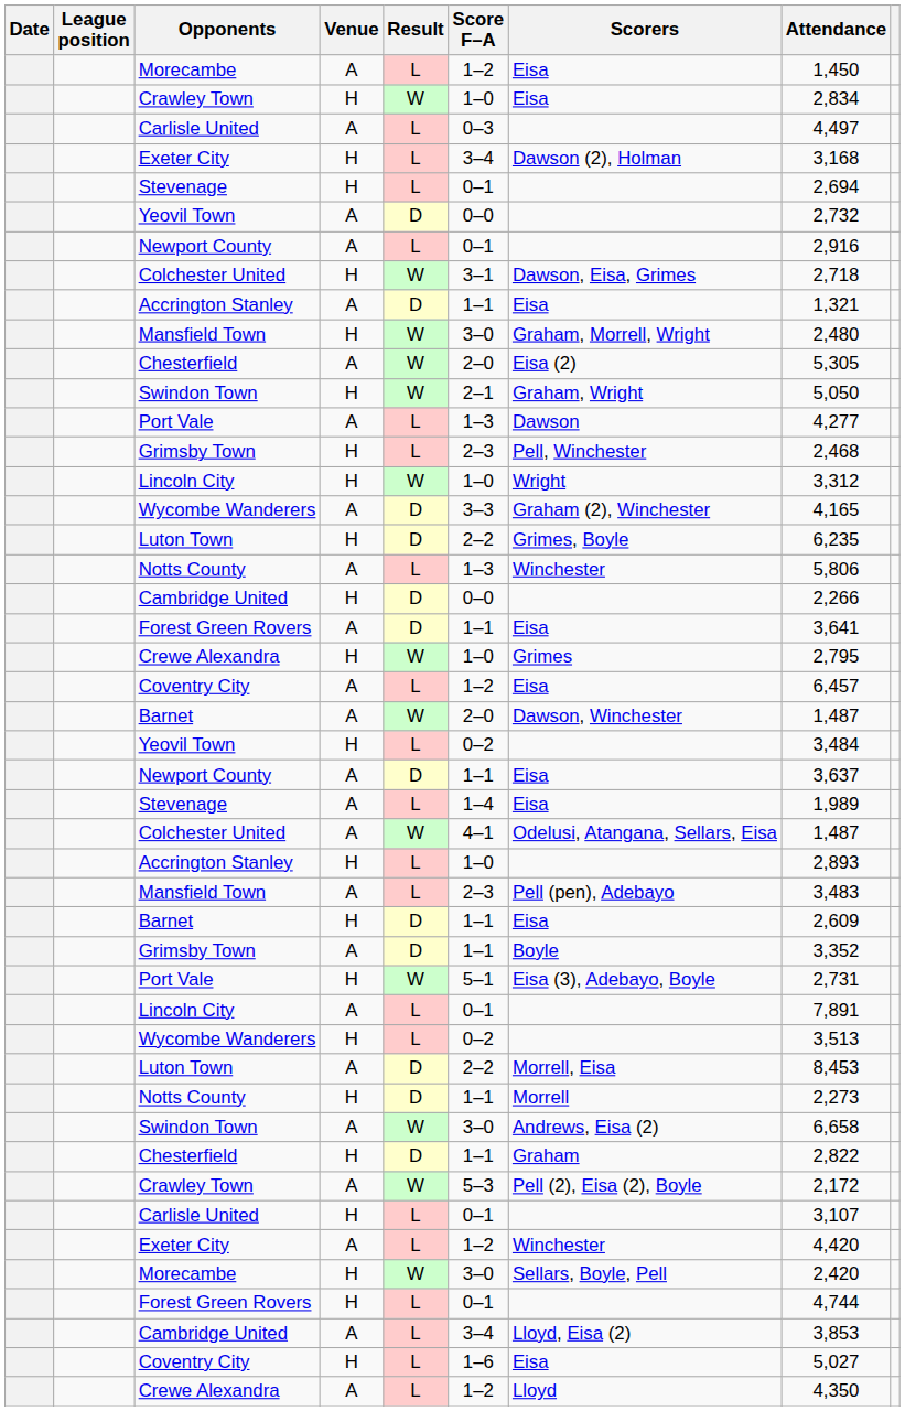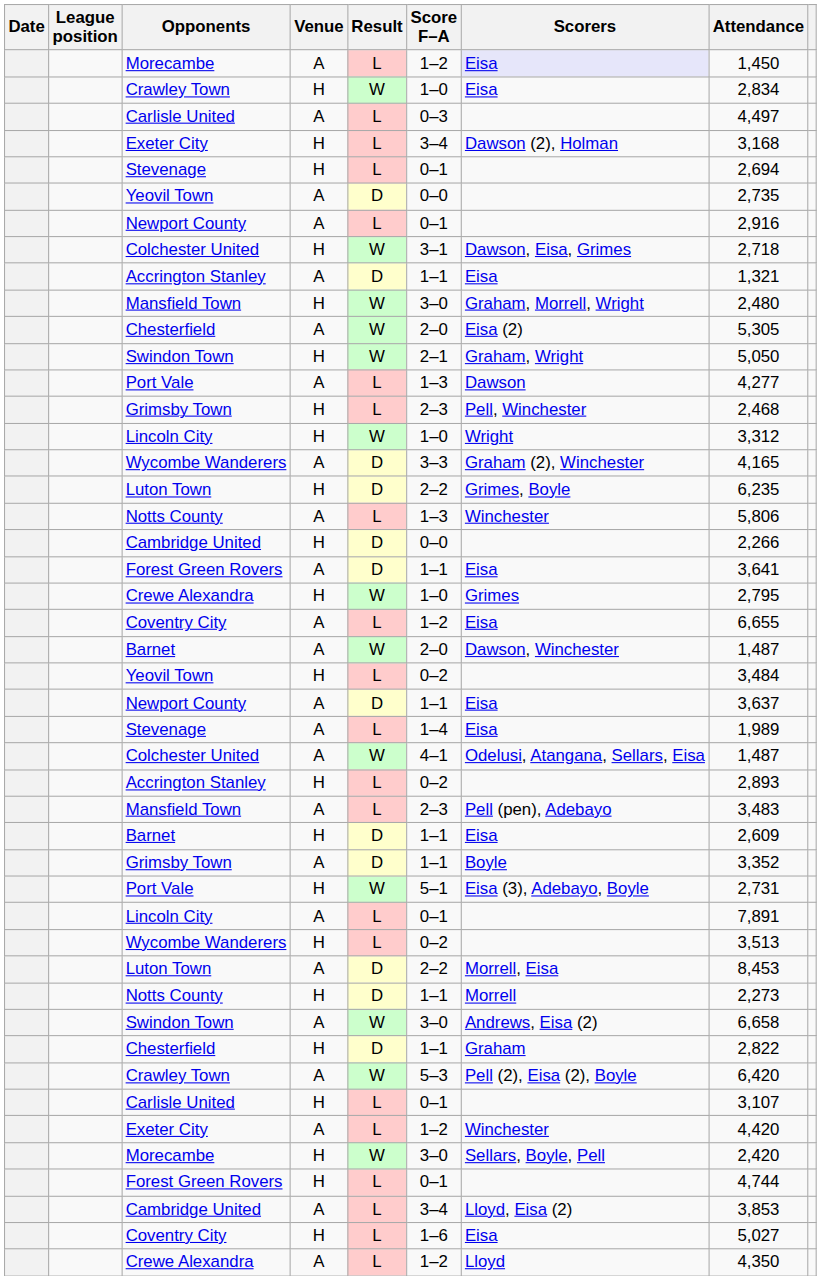Morecambe / A | Scorers: no background -> lavender background
Yeovil Town / A | Attendance: 2,732 -> 2,735
Coventry City / A | Attendance: 6,457 -> 6,655
Accrington Stanley / H | Score F–A: 1–0 -> 0–2
Crawley Town / A | Attendance: 2,172 -> 6,420
